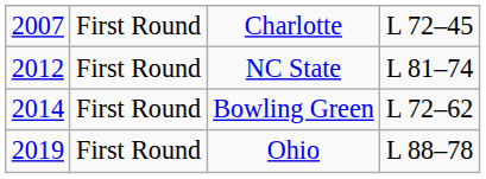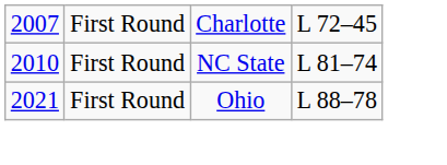NC State | column 1: 2012 -> 2010
- row: 2014 | First Round | Bowling Green | L 72–62
Ohio | column 1: 2019 -> 2021
